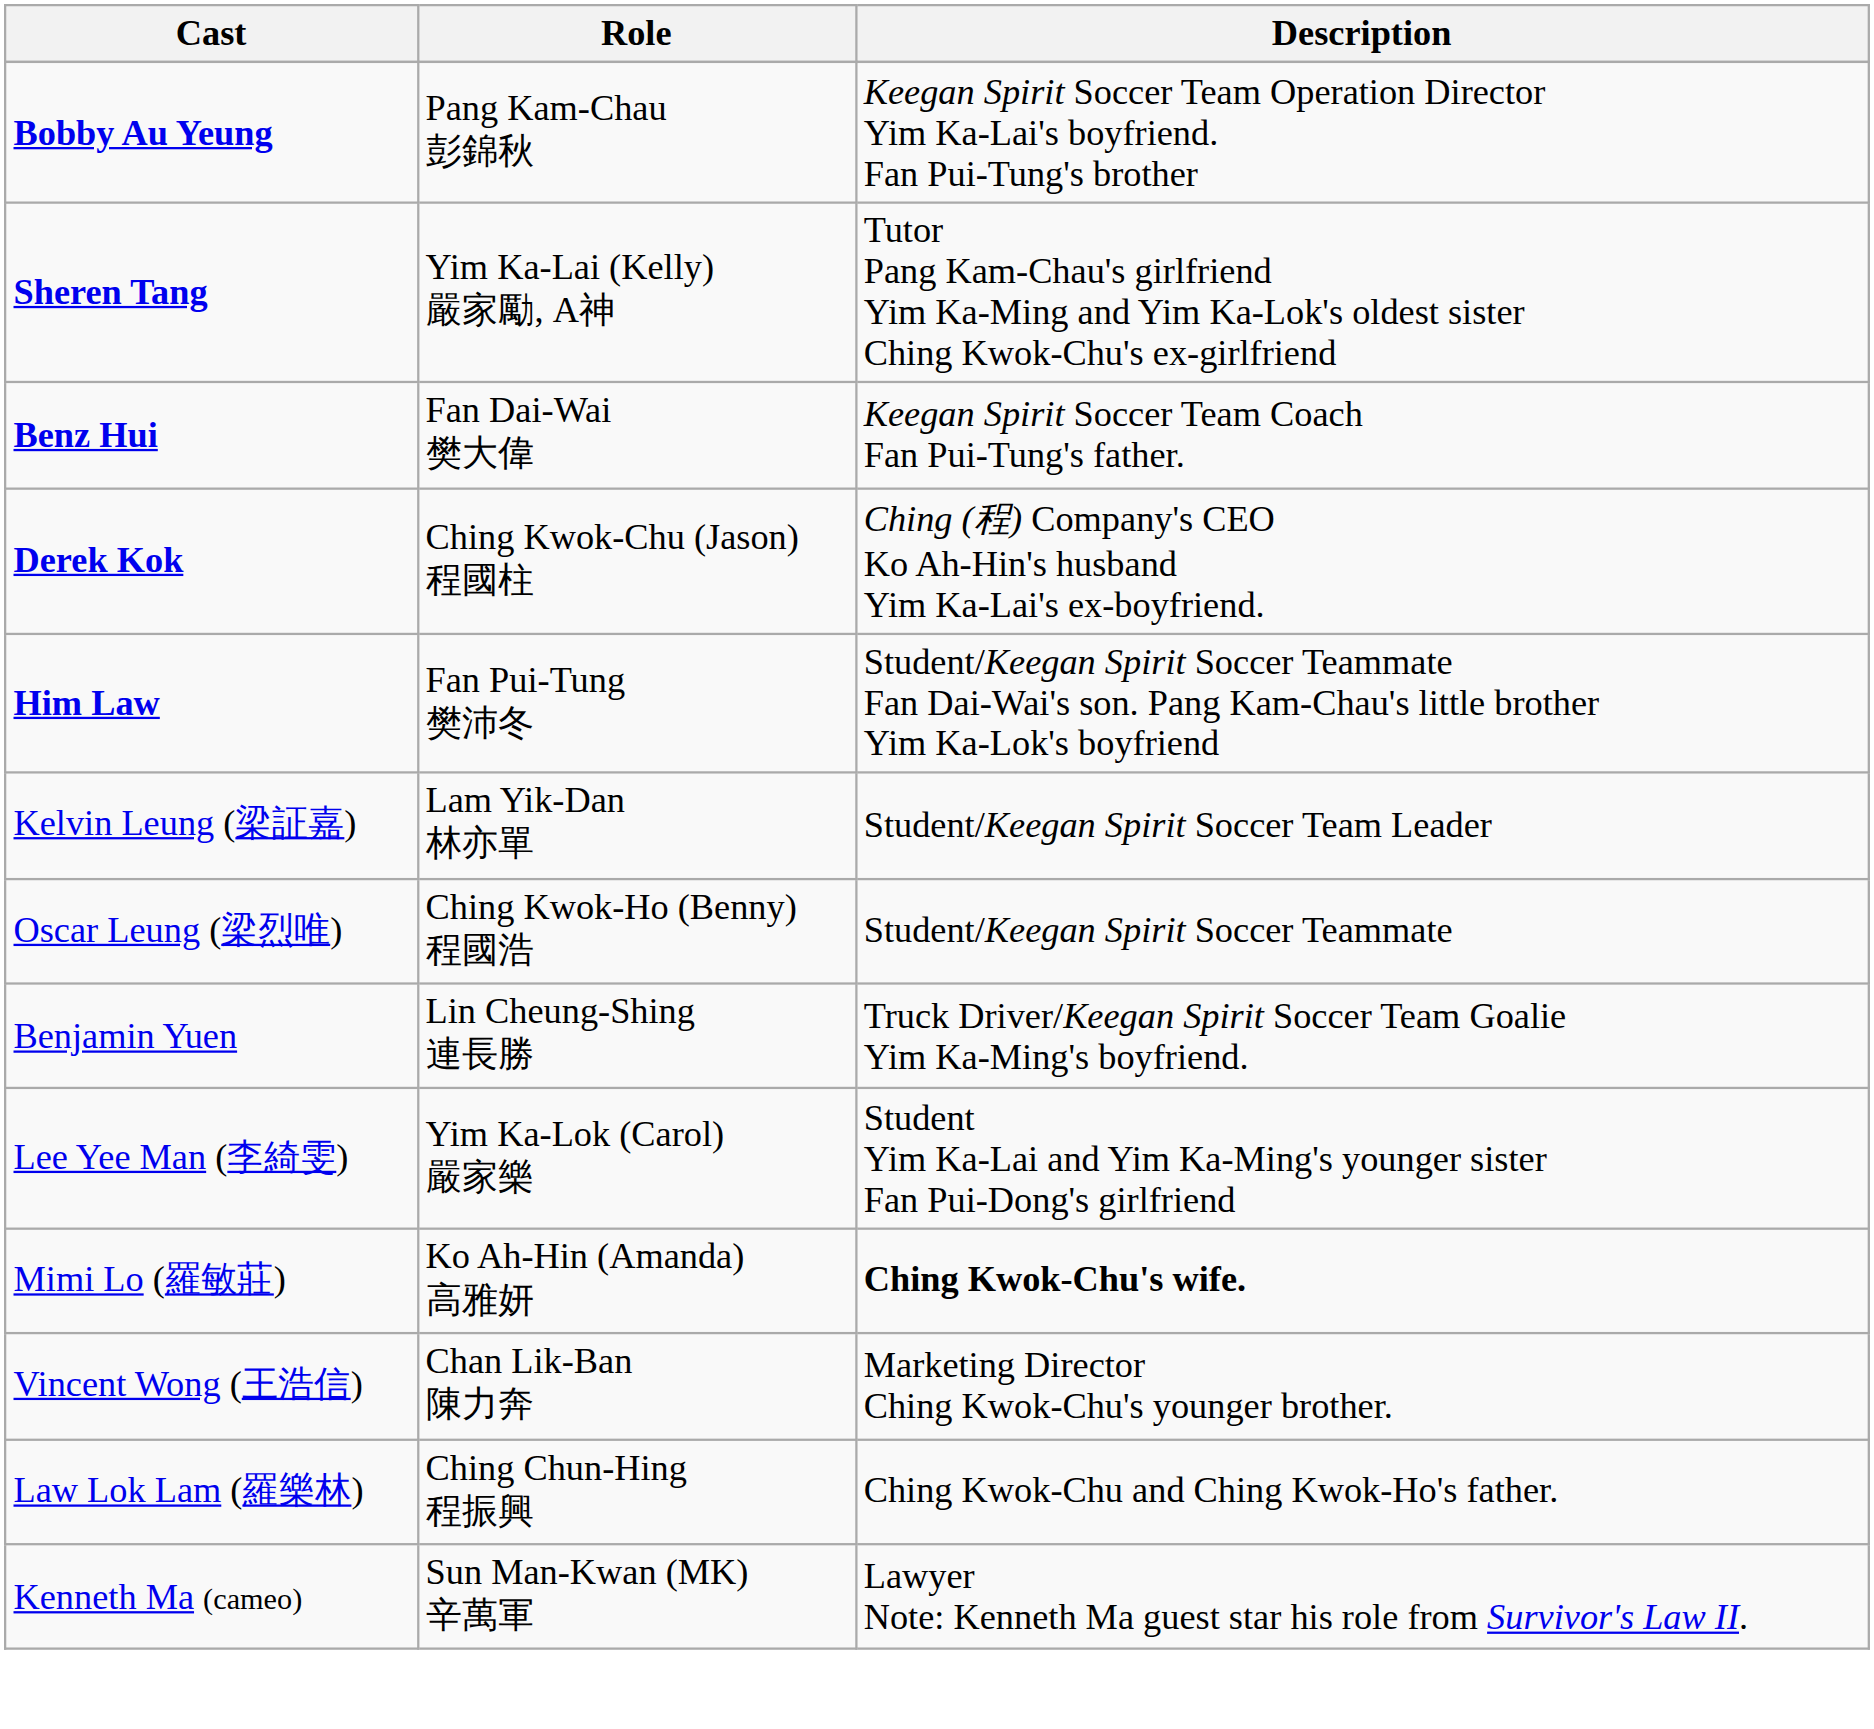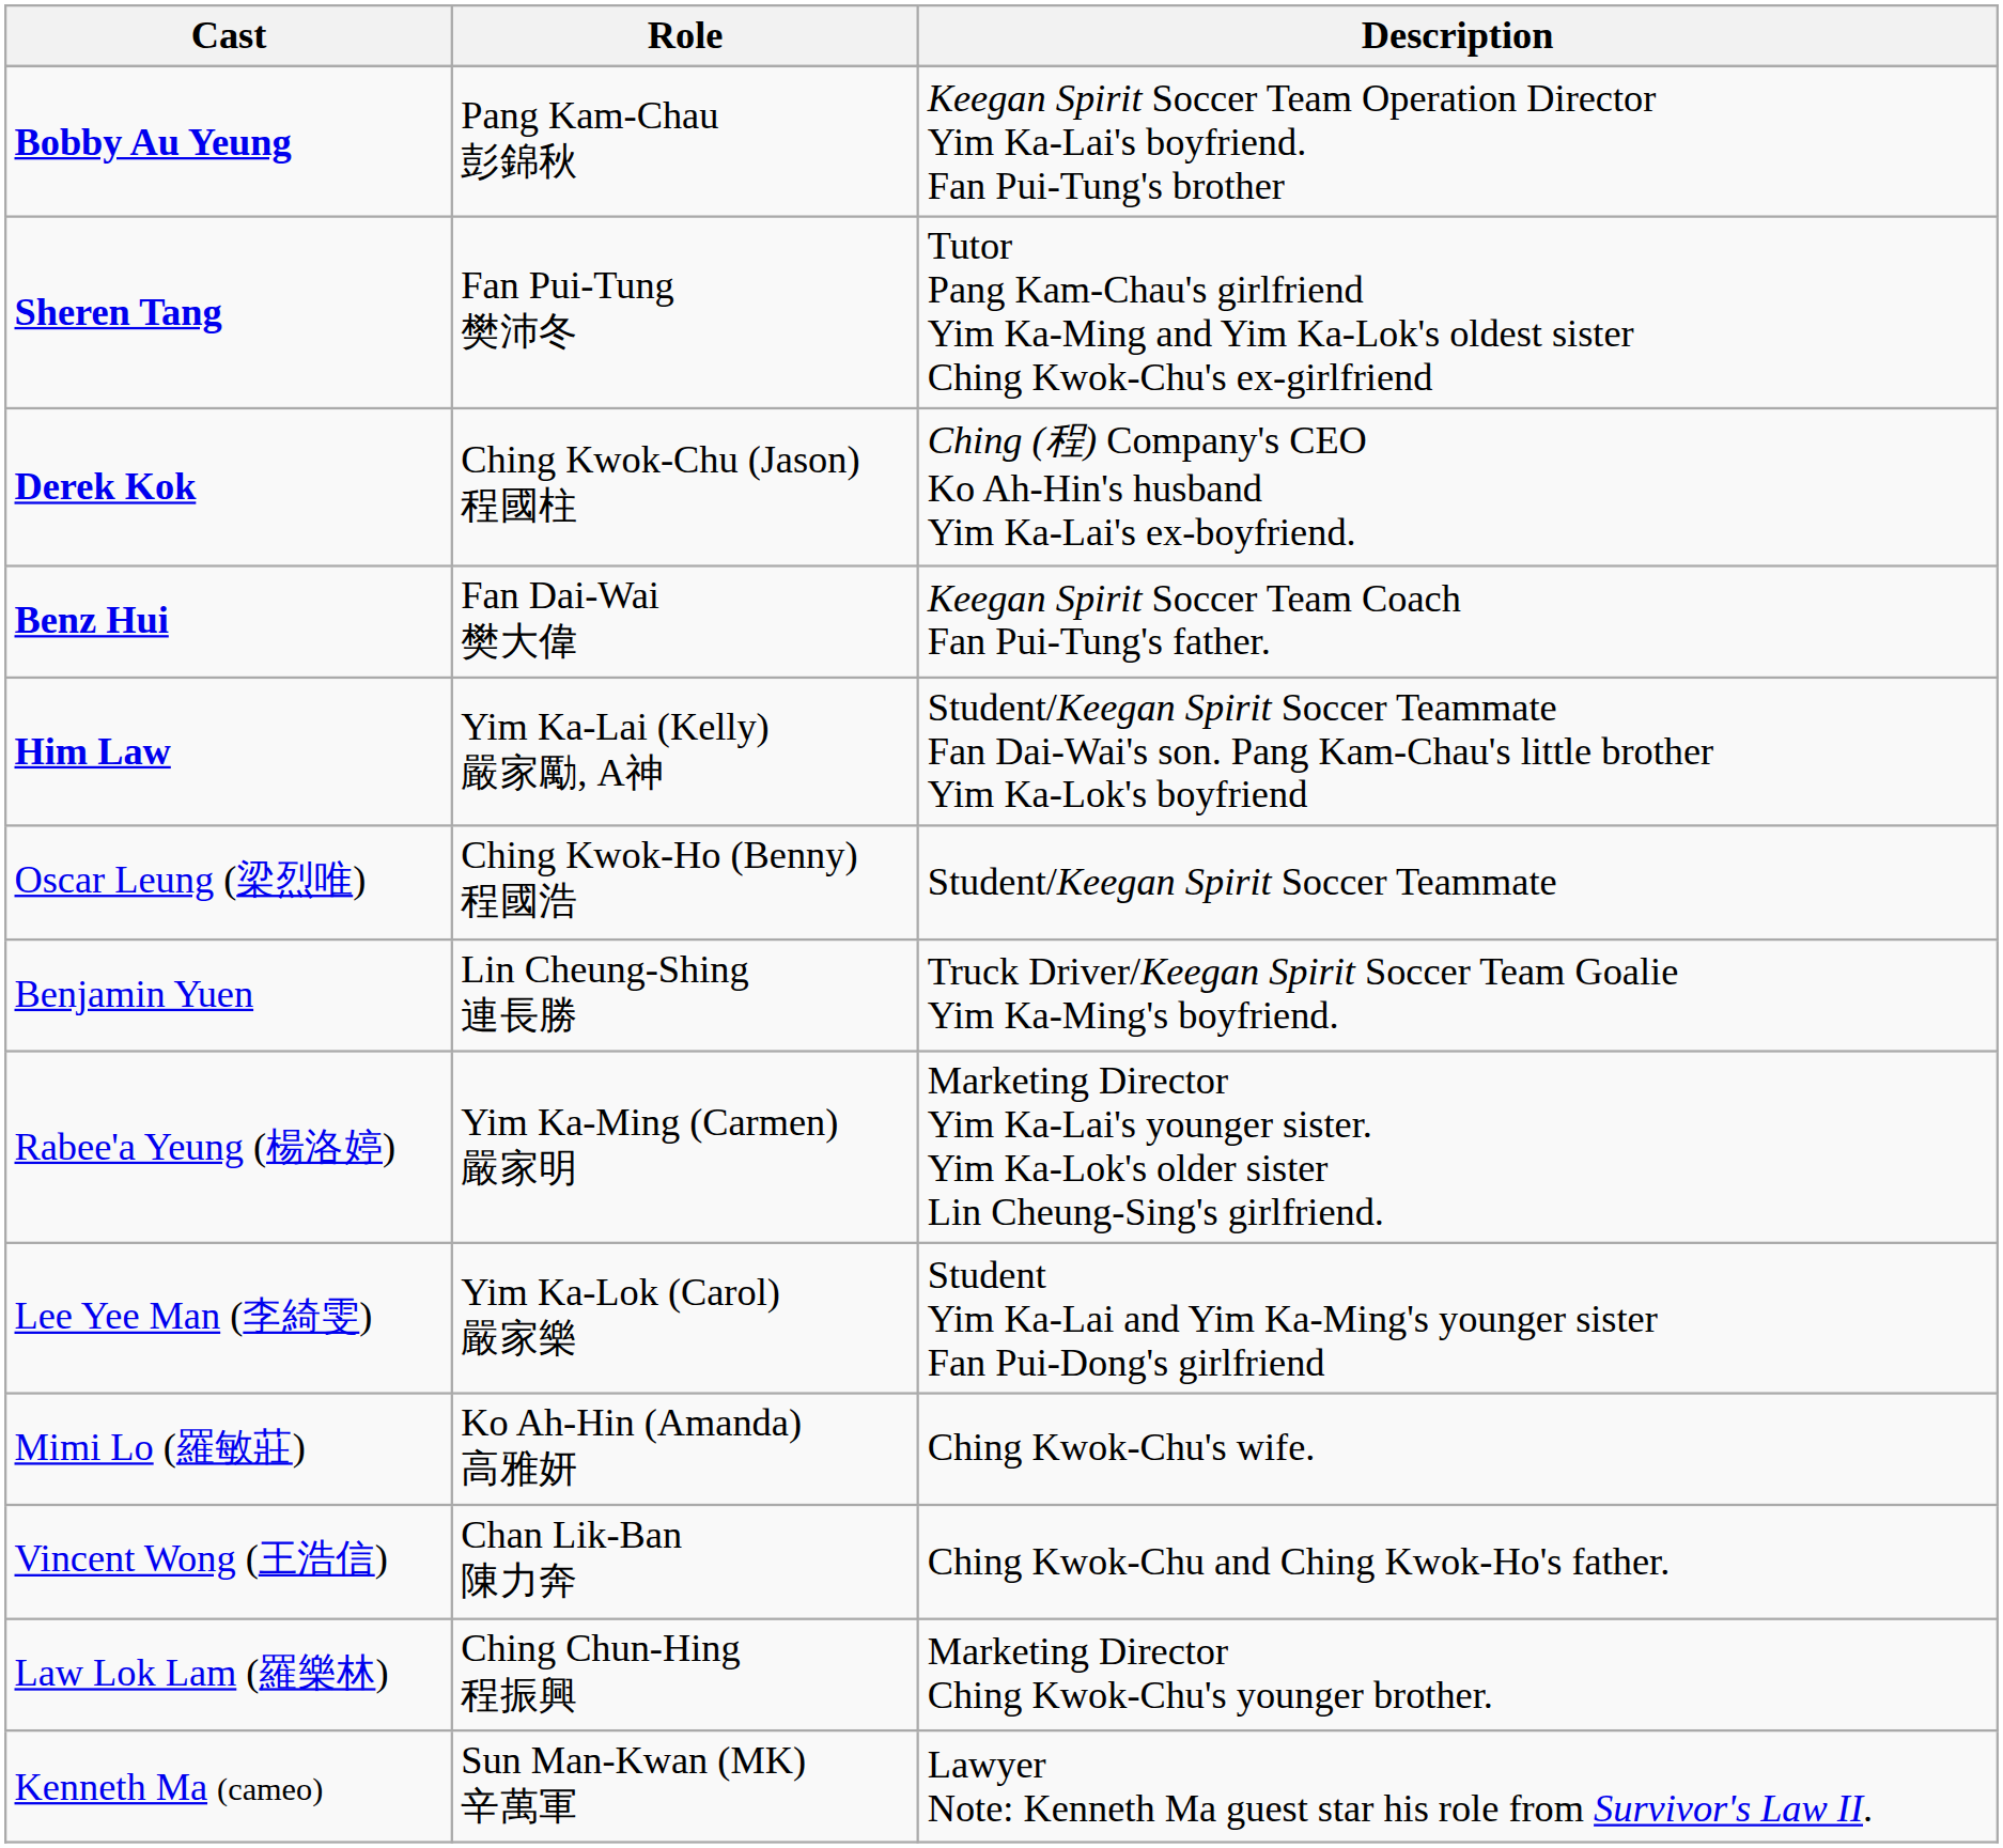Sheren Tang | Role: Yim Ka-Lai (Kelly) 嚴家勵, A神 -> Fan Pui-Tung 樊沛冬
rows swapped: Benz Hui <-> Derek Kok
Him Law | Role: Fan Pui-Tung 樊沛冬 -> Yim Ka-Lai (Kelly) 嚴家勵, A神
- row: Kelvin Leung (梁証嘉) | Lam Yik-Dan 林亦單 | Student/Keegan Spirit Soccer Team Leader
+ row: Rabee'a Yeung (楊洛婷) | Yim Ka-Ming (Carmen) 嚴家明 | Marketing Director Yim Ka-Lai's younger sister. Yim Ka-Lok's older sister Lin Cheung-Sing's girlfriend.
Mimi Lo (羅敏莊) | Description: bold -> normal
Vincent Wong (王浩信) | Description: Marketing Director Ching Kwok-Chu's younger brother. -> Ching Kwok-Chu and Ching Kwok-Ho's father.
Law Lok Lam (羅樂林) | Description: Ching Kwok-Chu and Ching Kwok-Ho's father. -> Marketing Director Ching Kwok-Chu's younger brother.
